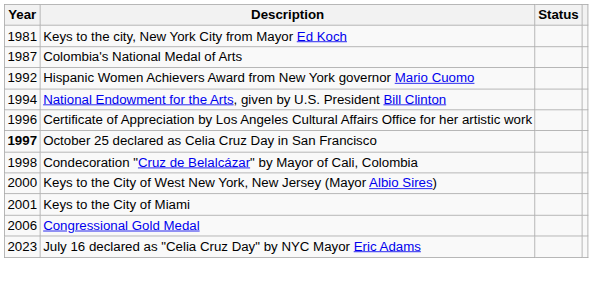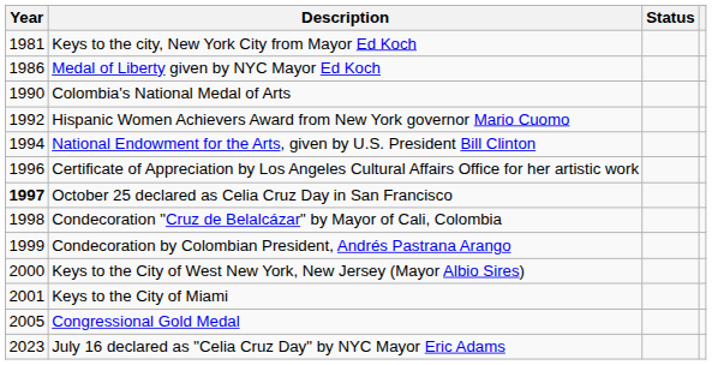+ row: 1986 | Medal of Liberty given by NYC Mayor Ed Koch
Colombia's National Medal of Arts | Year: 1987 -> 1990
+ row: 1999 | Condecoration by Colombian President, Andrés Pastrana Arango
Congressional Gold Medal | Year: 2006 -> 2005
